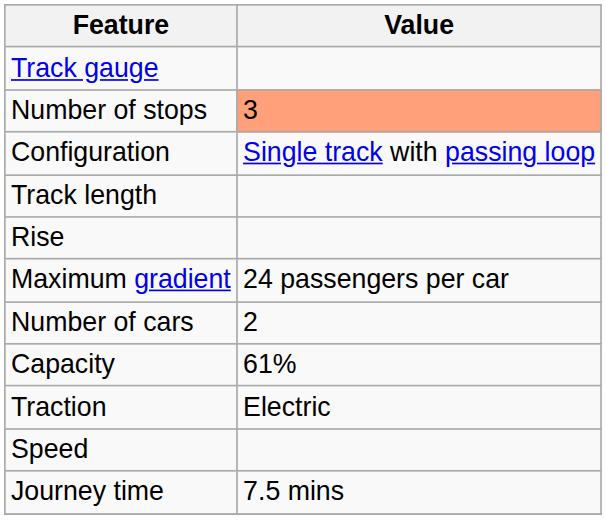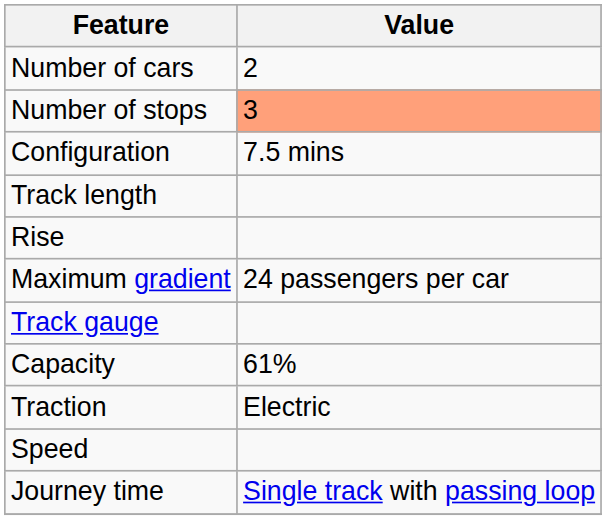rows swapped: Number of cars <-> Track gauge
Configuration | Value: Single track with passing loop -> 7.5 mins
Journey time | Value: 7.5 mins -> Single track with passing loop
